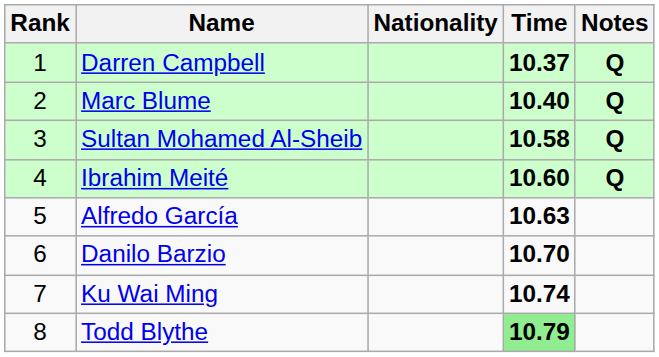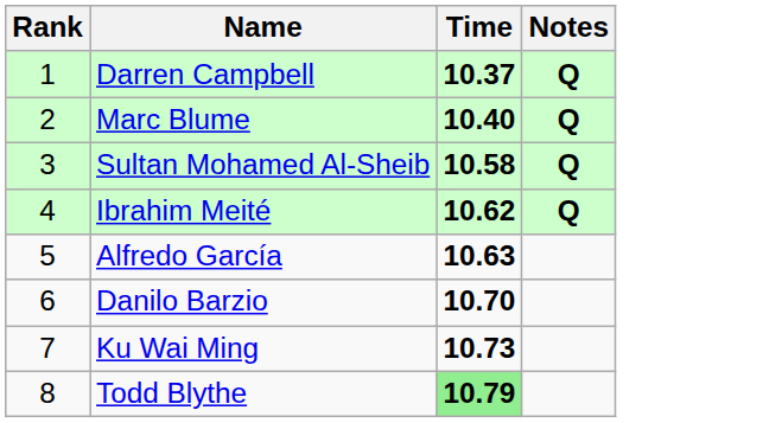- column: Nationality
Ibrahim Meité | Time: 10.60 -> 10.62
Ku Wai Ming | Time: 10.74 -> 10.73
